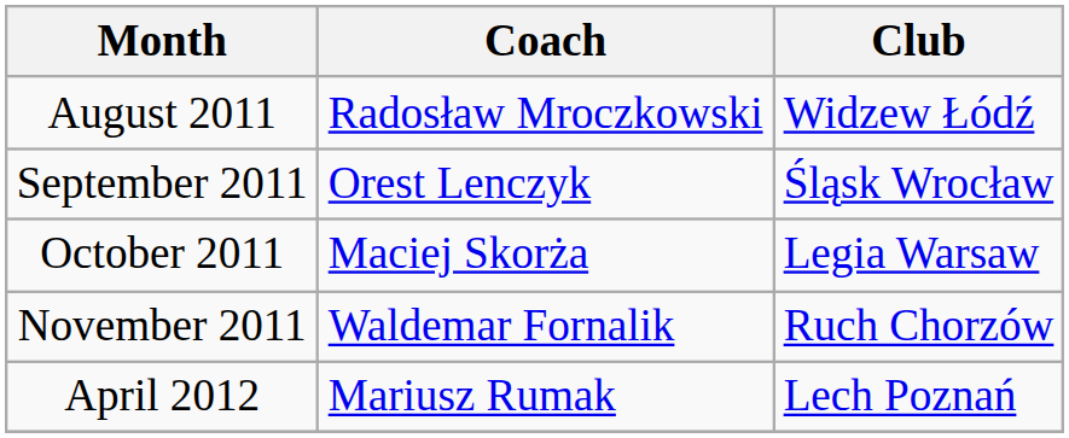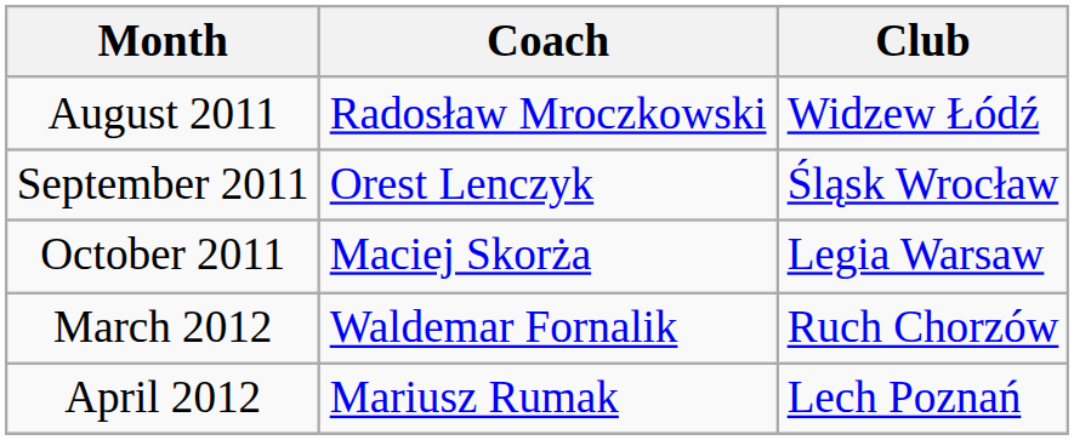- row: November 2011 | Waldemar Fornalik | Ruch Chorzów
+ row: March 2012 | Waldemar Fornalik | Ruch Chorzów
